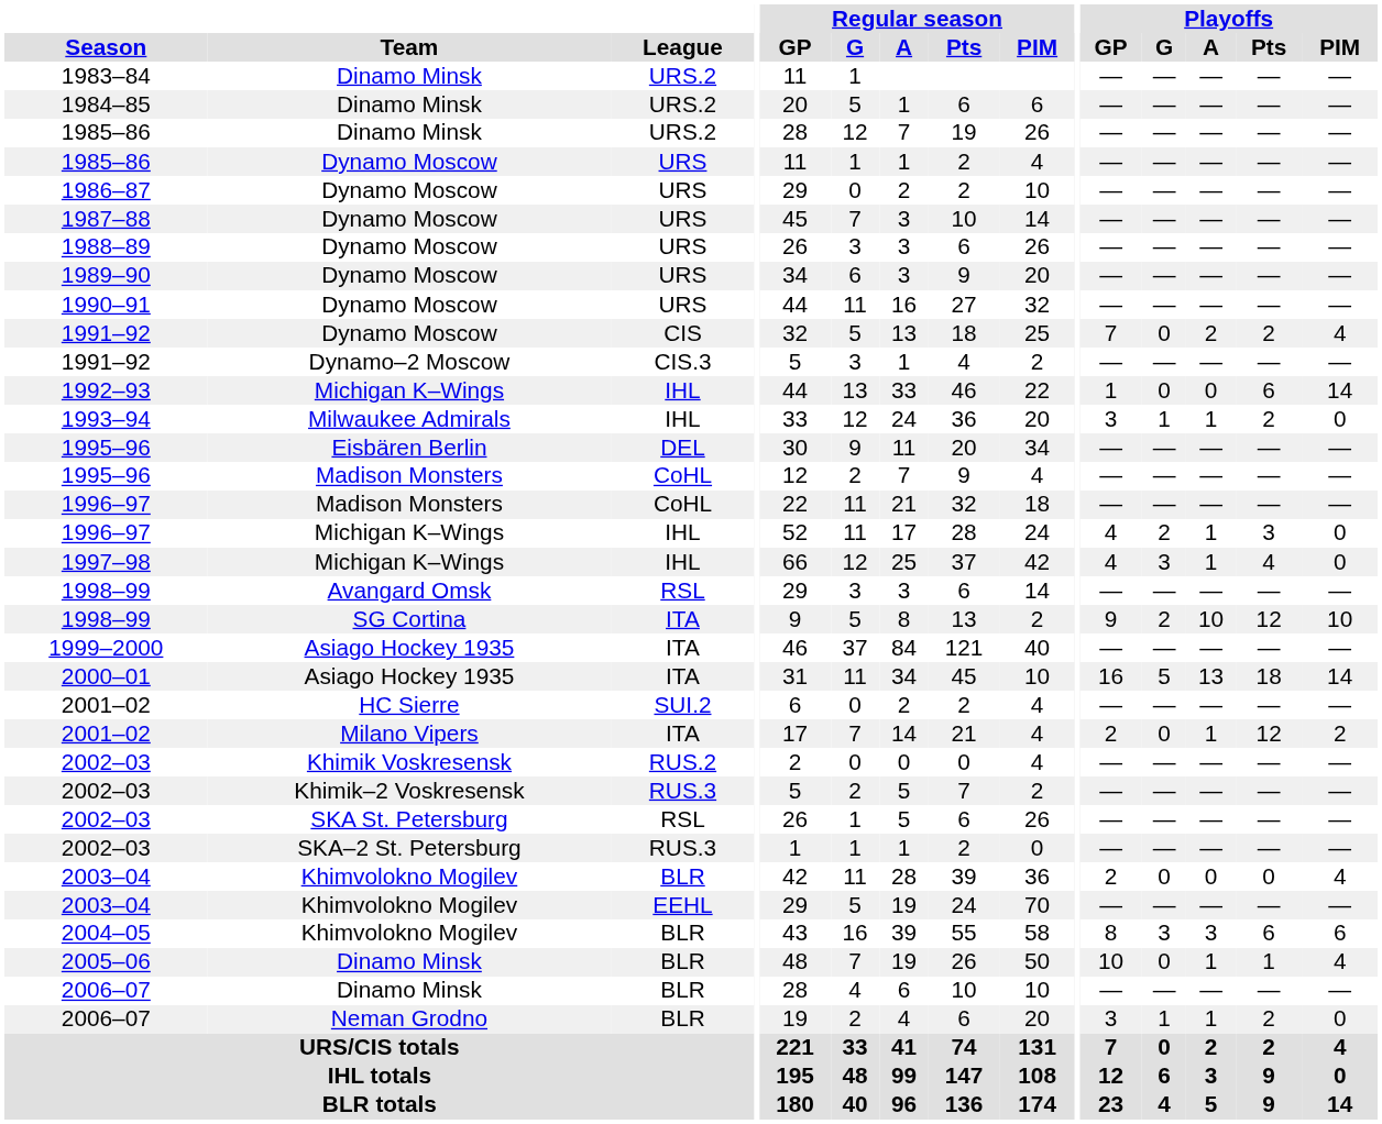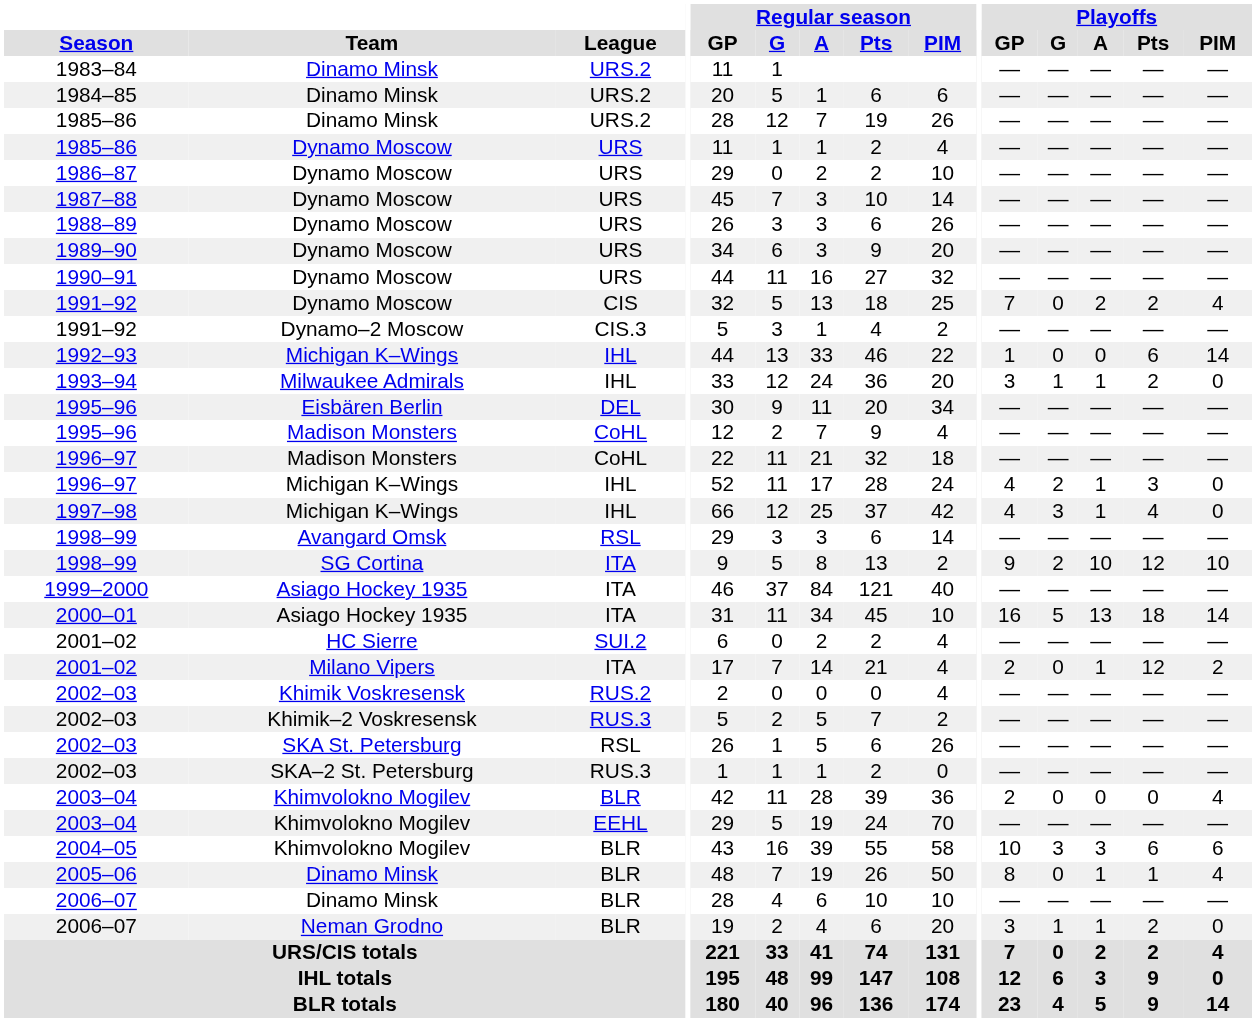2004–05 | Playoffs / GP: 8 -> 10
2005–06 | Playoffs / GP: 10 -> 8
